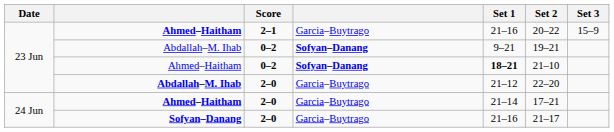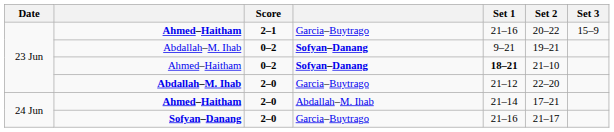Ahmed–Haitham / 2–0 | column 4: Garcia–Buytrago -> Abdallah–M. Ihab
